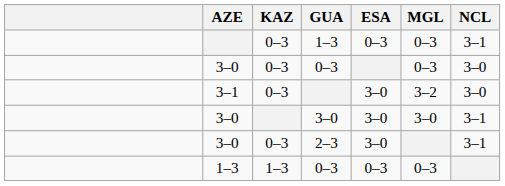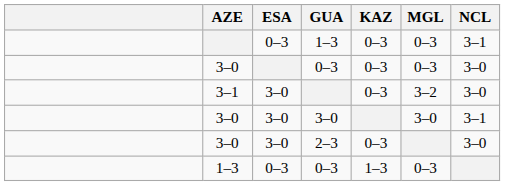columns swapped: ESA <-> KAZ
2–3 | NCL: 3–1 -> 3–0
